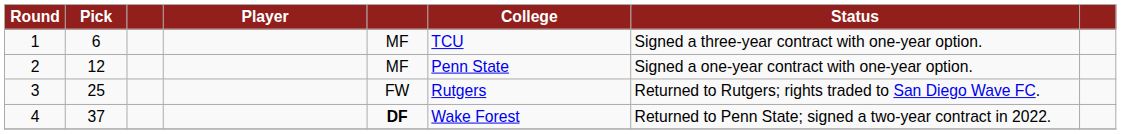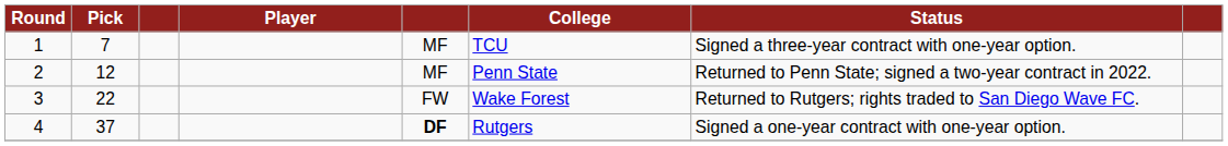1 | Pick: 6 -> 7
2 | Status: Signed a one-year contract with one-year option. -> Returned to Penn State; signed a two-year contract in 2022.
3 | Pick: 25 -> 22
3 | College: Rutgers -> Wake Forest
4 | College: Wake Forest -> Rutgers
4 | Status: Returned to Penn State; signed a two-year contract in 2022. -> Signed a one-year contract with one-year option.
